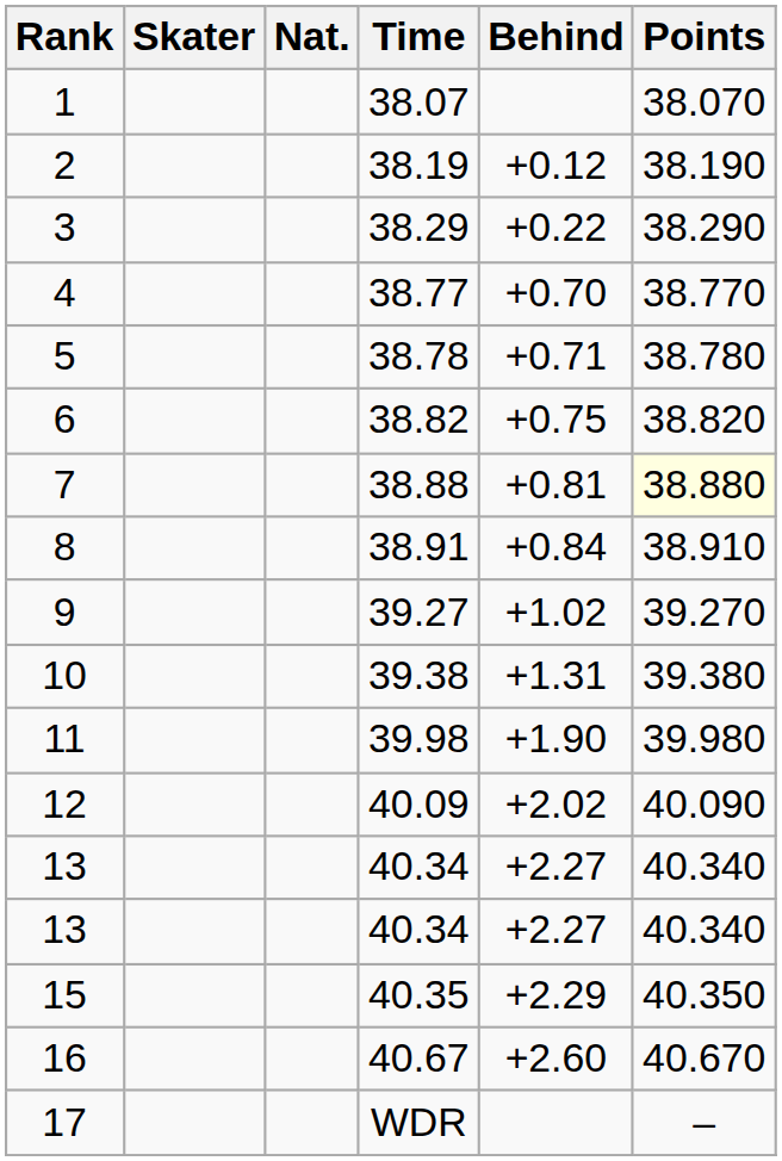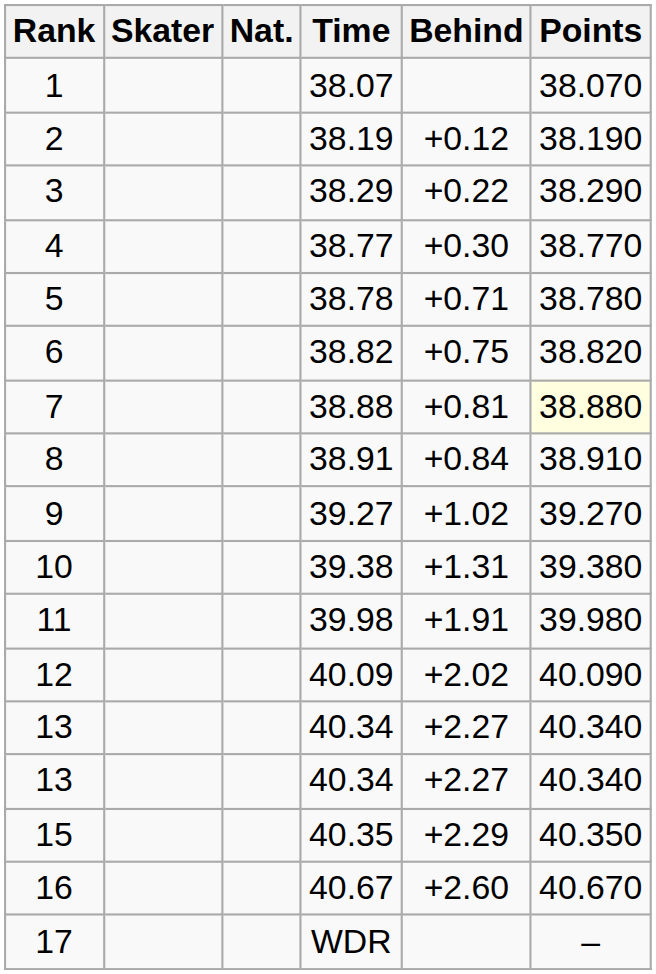4 | Behind: +0.70 -> +0.30
11 | Behind: +1.90 -> +1.91
